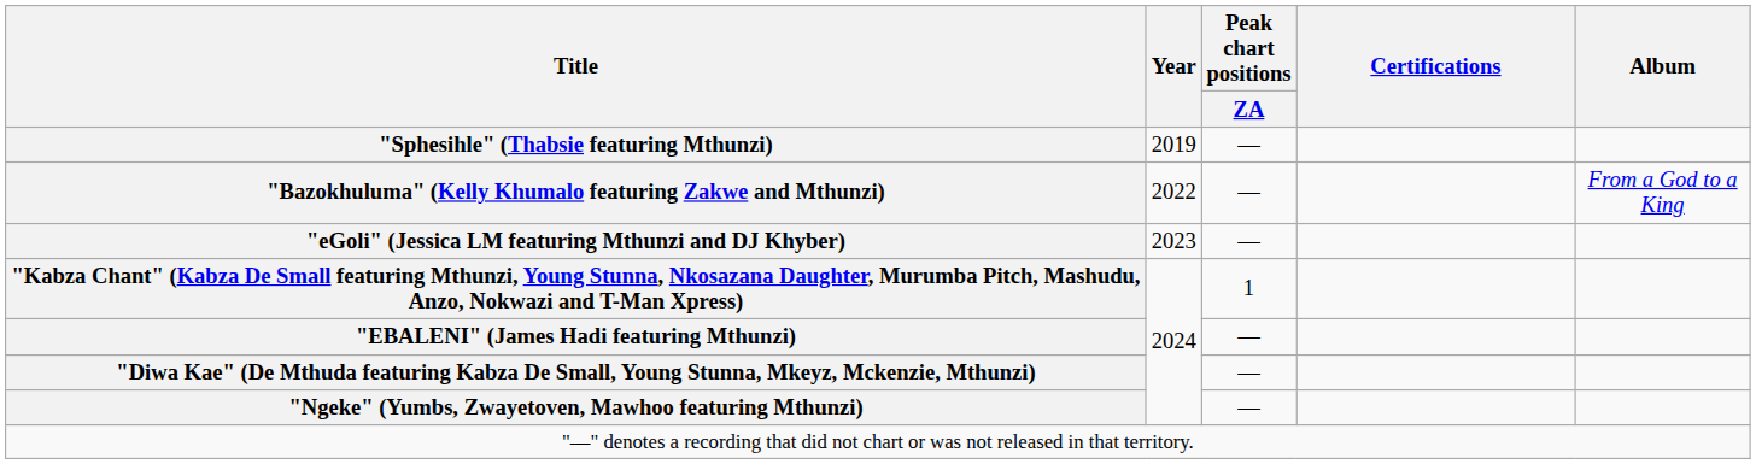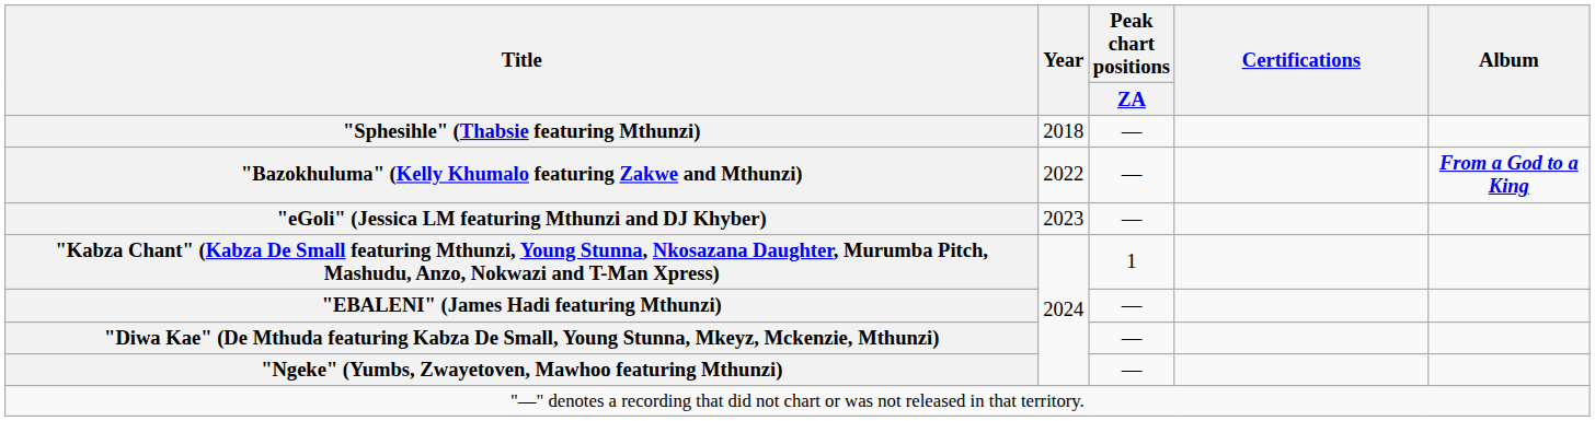"Sphesihle" (Thabsie featuring Mthunzi) | Year: 2019 -> 2018
"Bazokhuluma" (Kelly Khumalo featuring Zakwe and Mthunzi) | Album: normal -> bold
